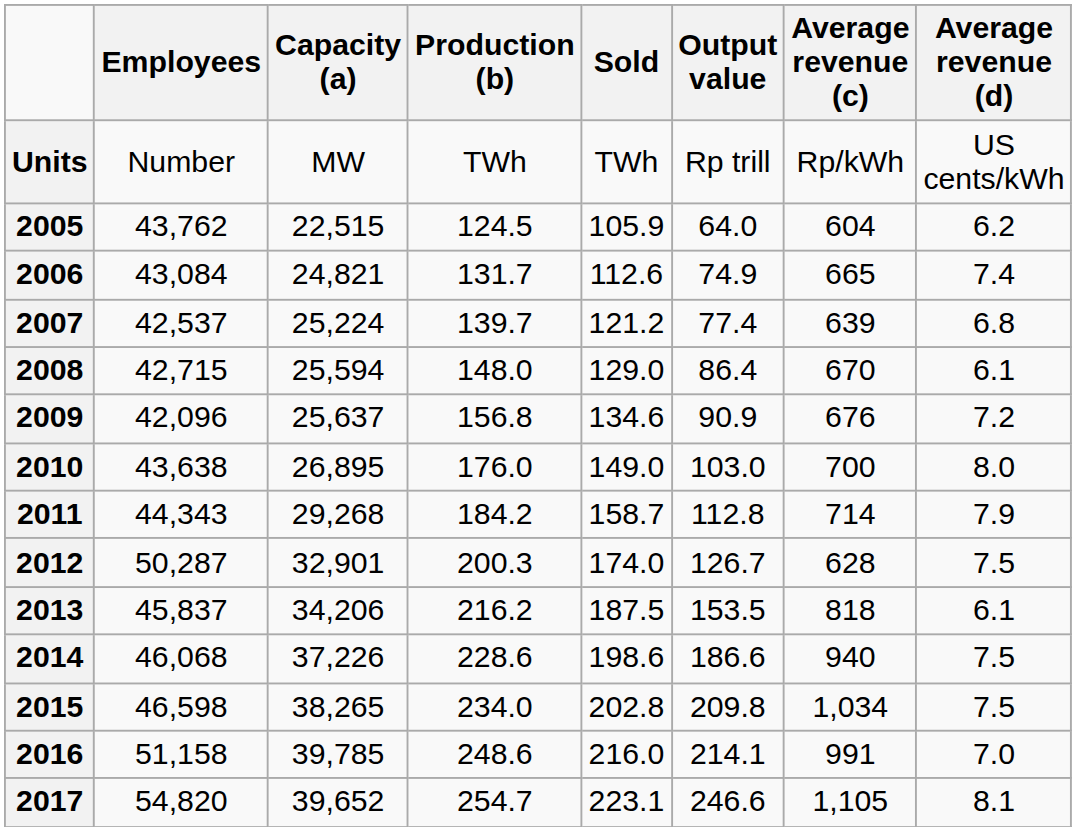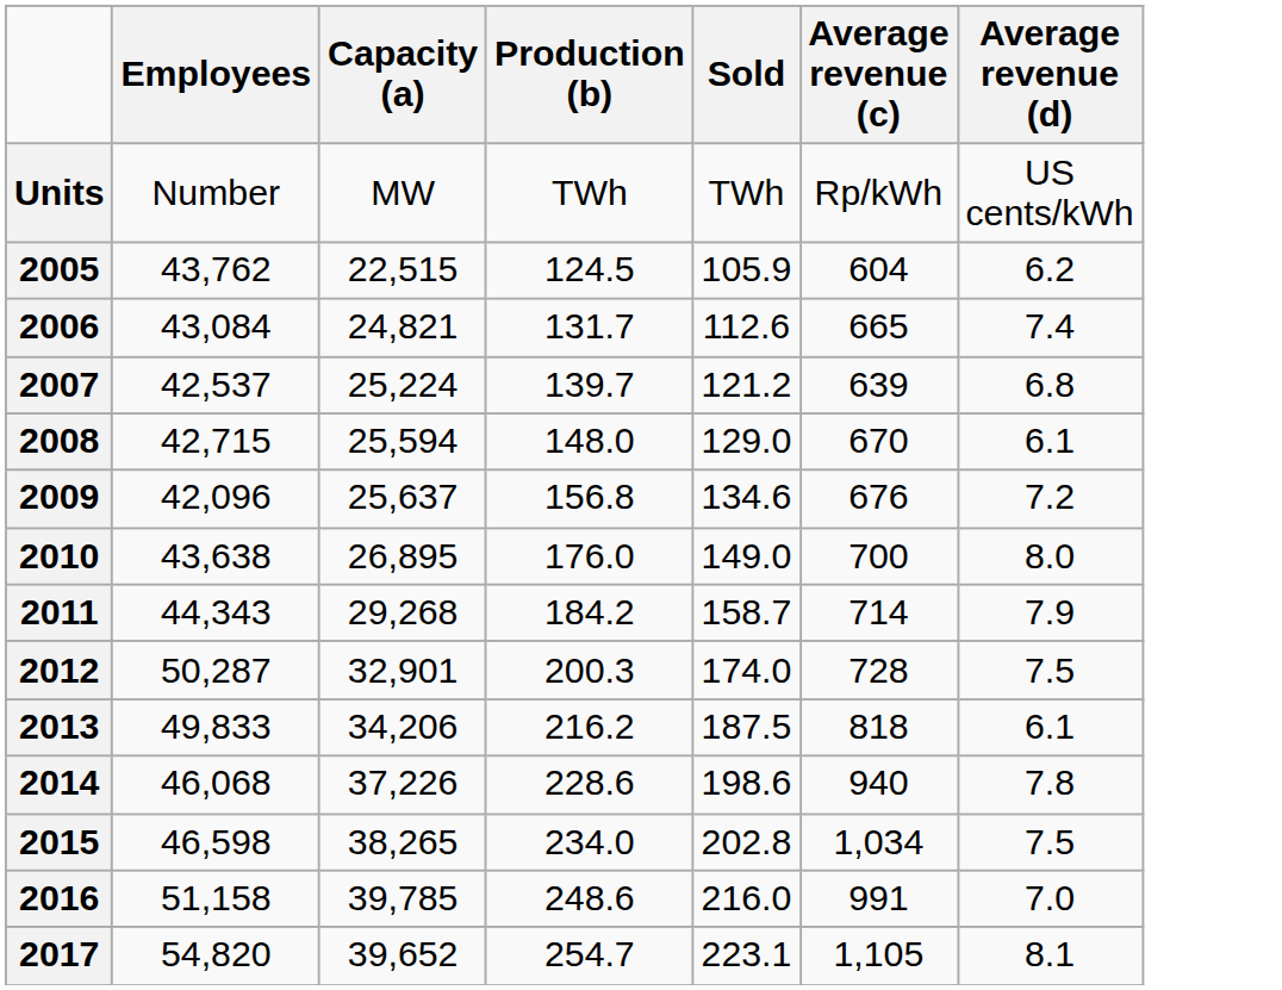- column: Output value | Rp trill | 64.0 | 74.9 | 77.4 | 86.4 | 90.9 | 103.0 | 112.8 | 126.7 | 153.5 | 186.6 | 209.8 | 214.1 | 246.6
2012 | Average revenue (c): 628 -> 728
2013 | Employees: 45,837 -> 49,833
2014 | Average revenue (d): 7.5 -> 7.8
